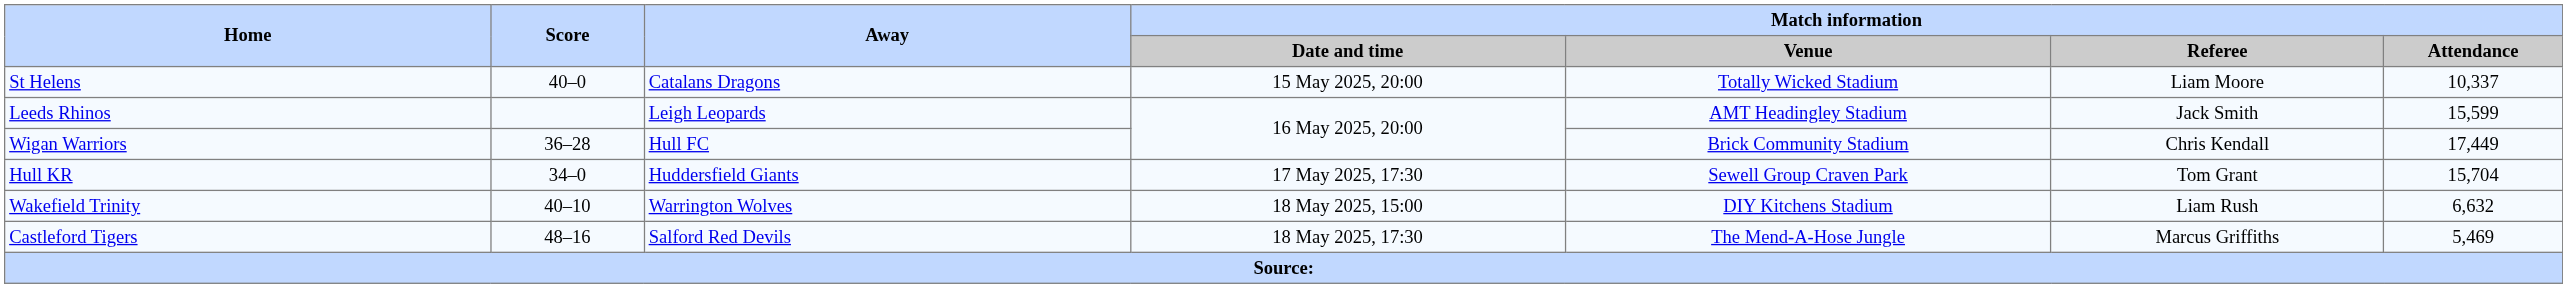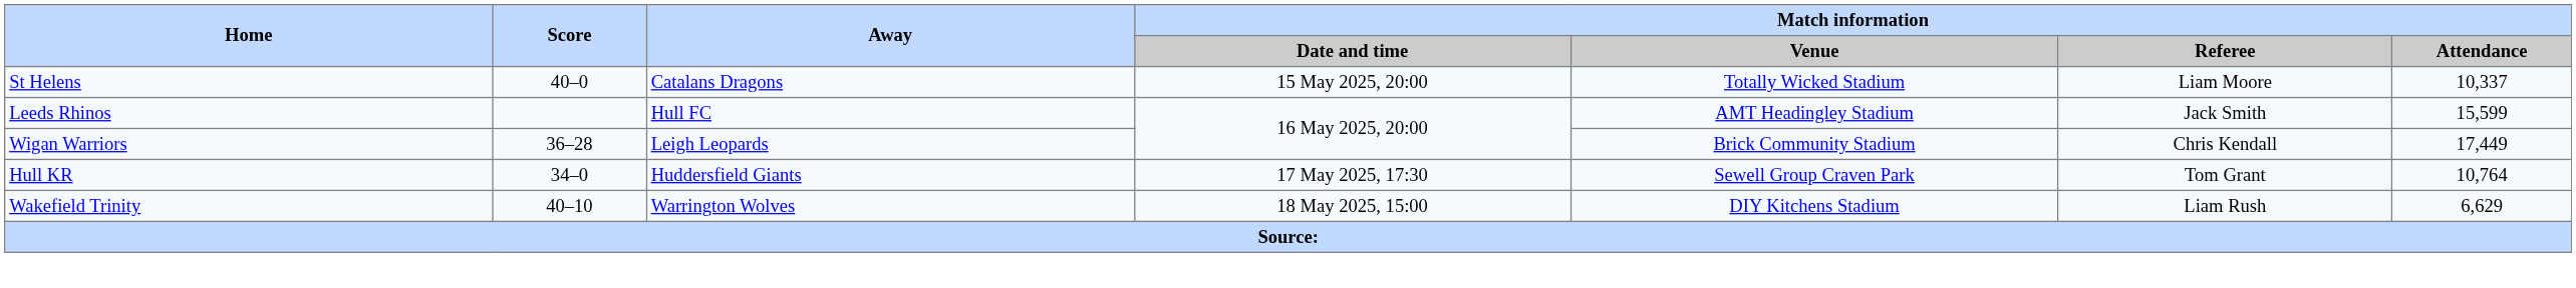Leeds Rhinos | Away: Leigh Leopards -> Hull FC
Wigan Warriors | Away: Hull FC -> Leigh Leopards
Hull KR | Match information / Attendance: 15,704 -> 10,764
Wakefield Trinity | Match information / Attendance: 6,632 -> 6,629
- row: Castleford Tigers | 48–16 | Salford Red Devils | 18 May 2025, 17:30 | The Mend-A-Hose Jungle | Marcus Griffiths | 5,469
